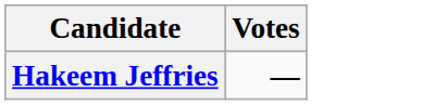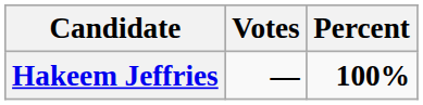+ column: Percent | 100%
